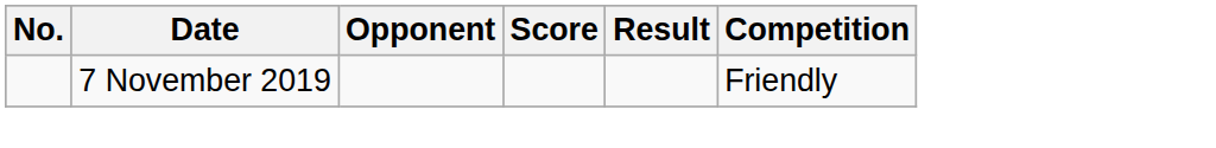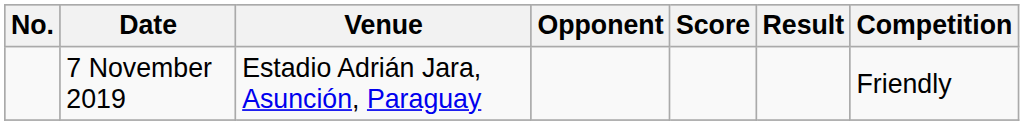+ column: Venue | Estadio Adrián Jara, Asunción, Paraguay
